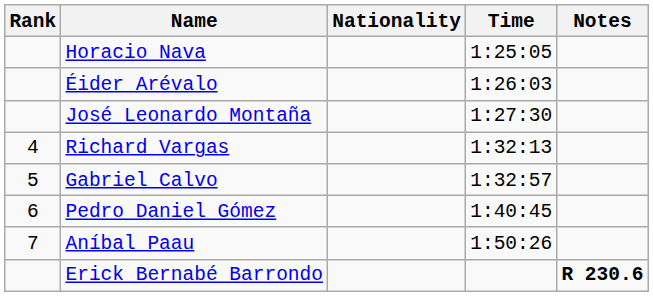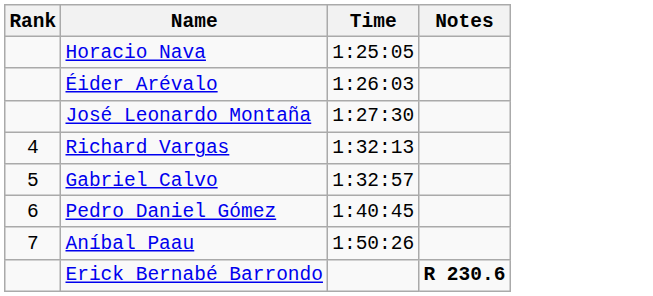- column: Nationality
